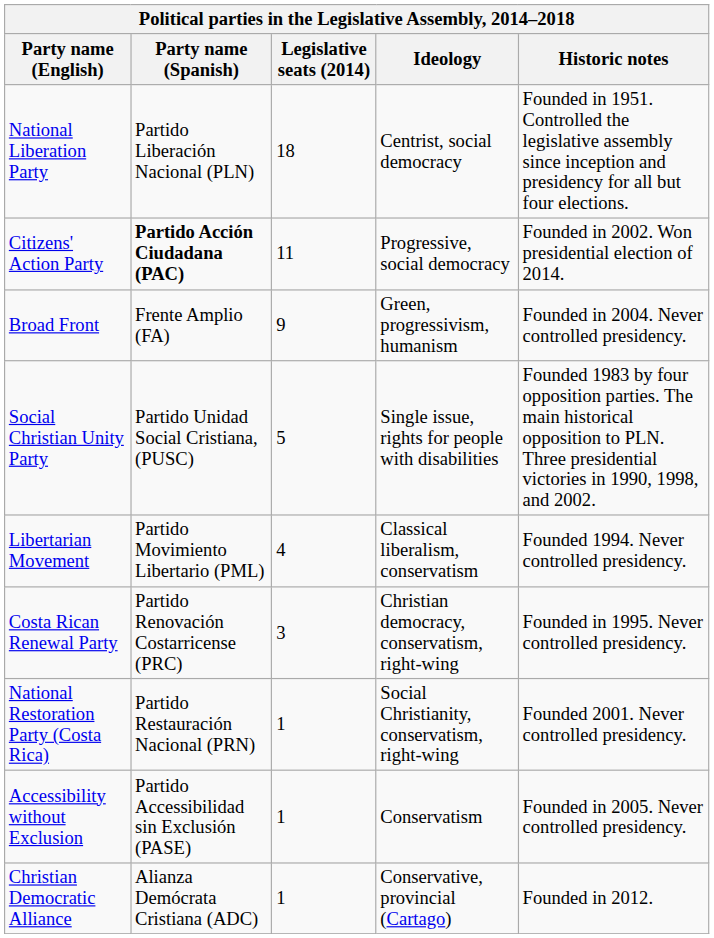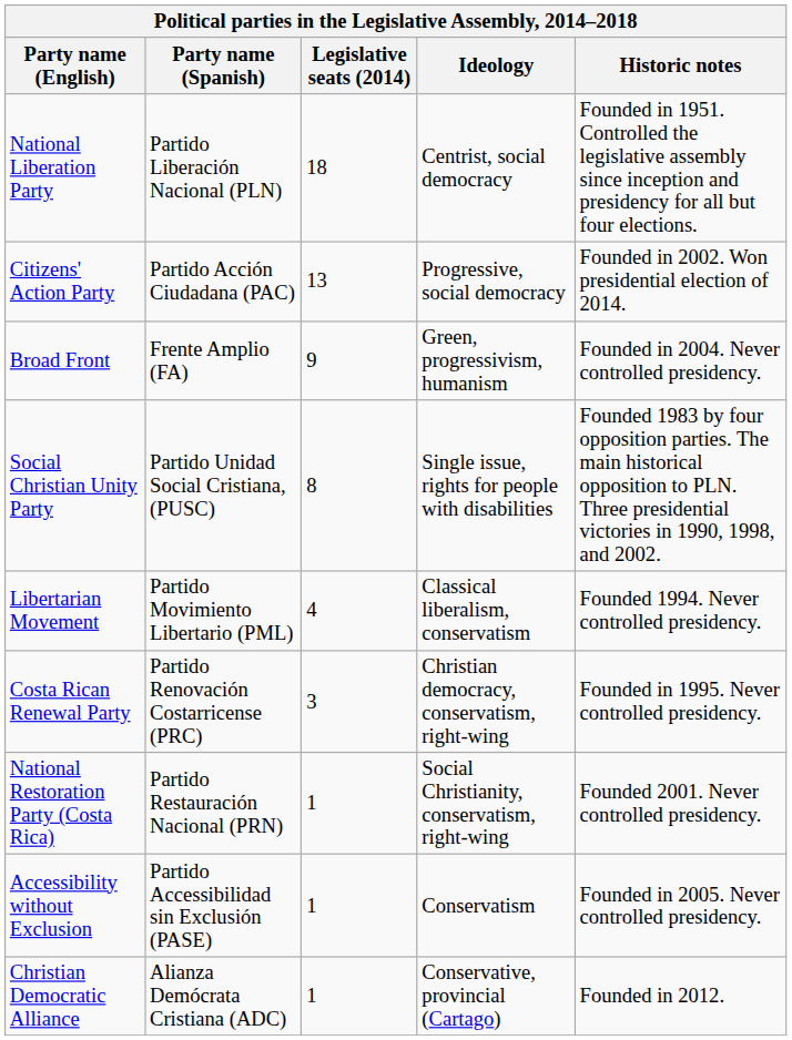Citizens' Action Party | Party name (Spanish): bold -> normal
Citizens' Action Party | Legislative seats (2014): 11 -> 13
Social Christian Unity Party | Legislative seats (2014): 5 -> 8
